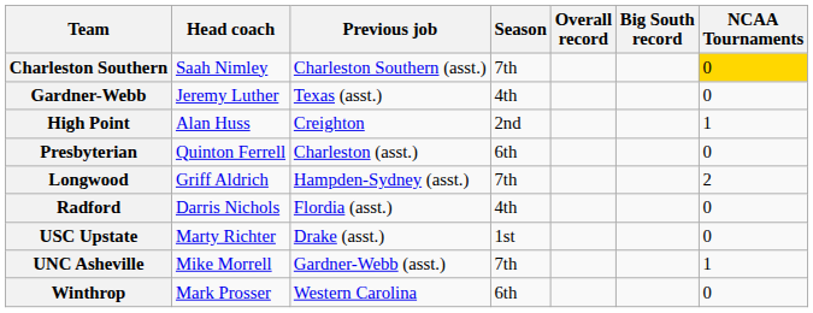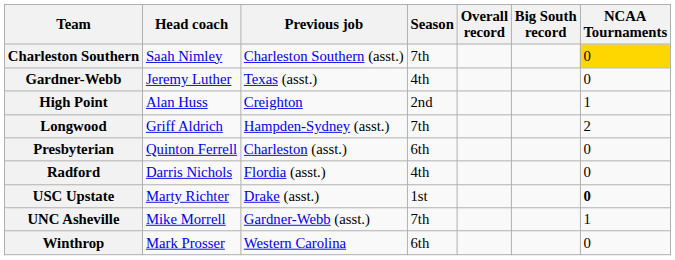rows swapped: Longwood <-> Presbyterian
USC Upstate | NCAA Tournaments: normal -> bold
